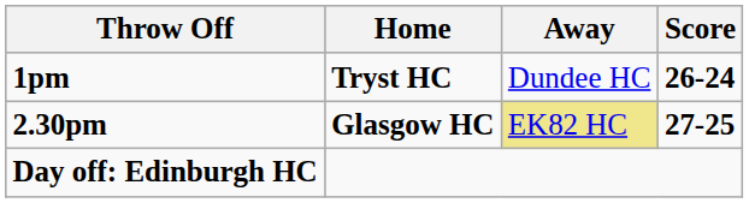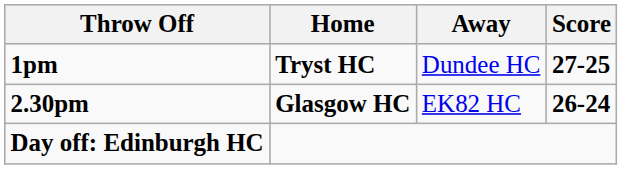1pm | Score: 26-24 -> 27-25
2.30pm | Away: khaki background -> no background
2.30pm | Score: 27-25 -> 26-24
